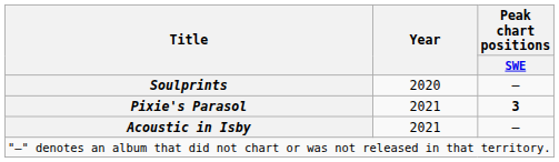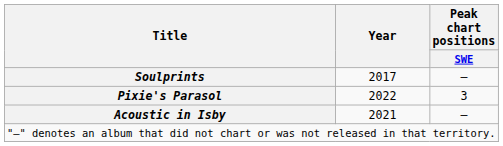Soulprints | Year: 2020 -> 2017
Pixie's Parasol | Year: 2021 -> 2022
Pixie's Parasol | Peak chart positions / SWE: bold -> normal
